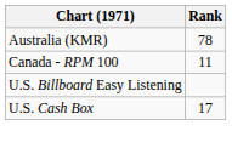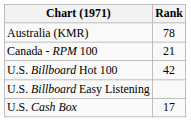Canada - RPM 100 | Rank: 11 -> 21
+ row: U.S. Billboard Hot 100 | 42
